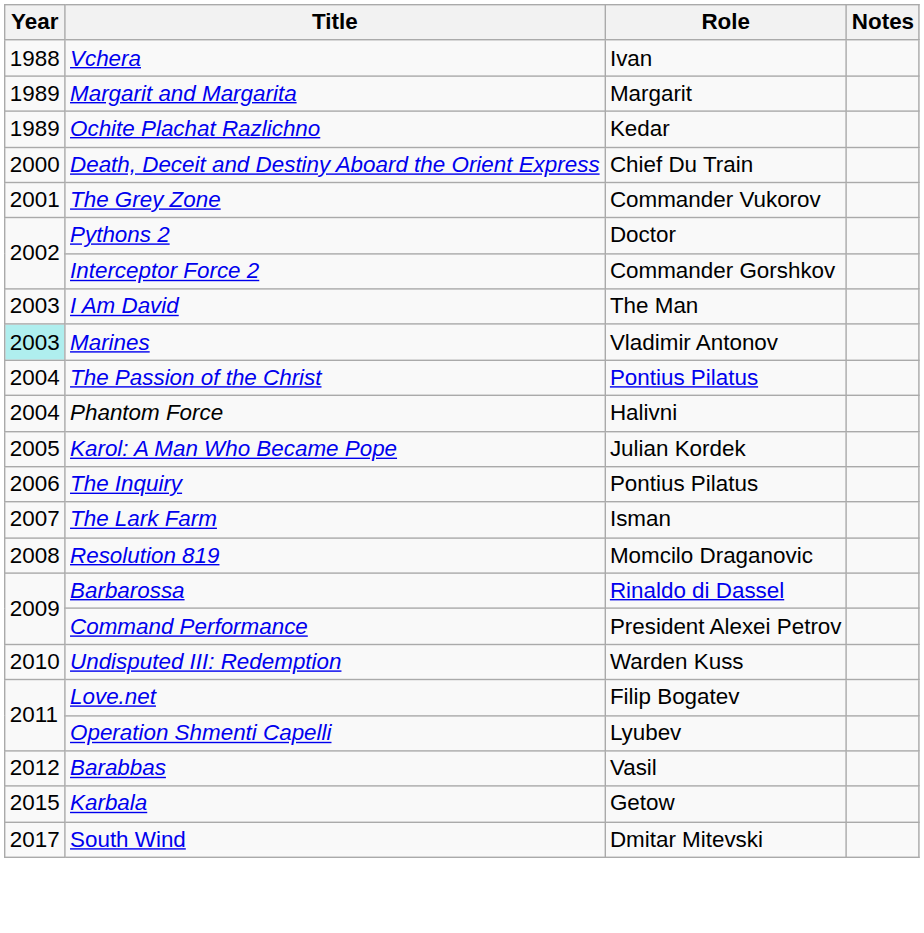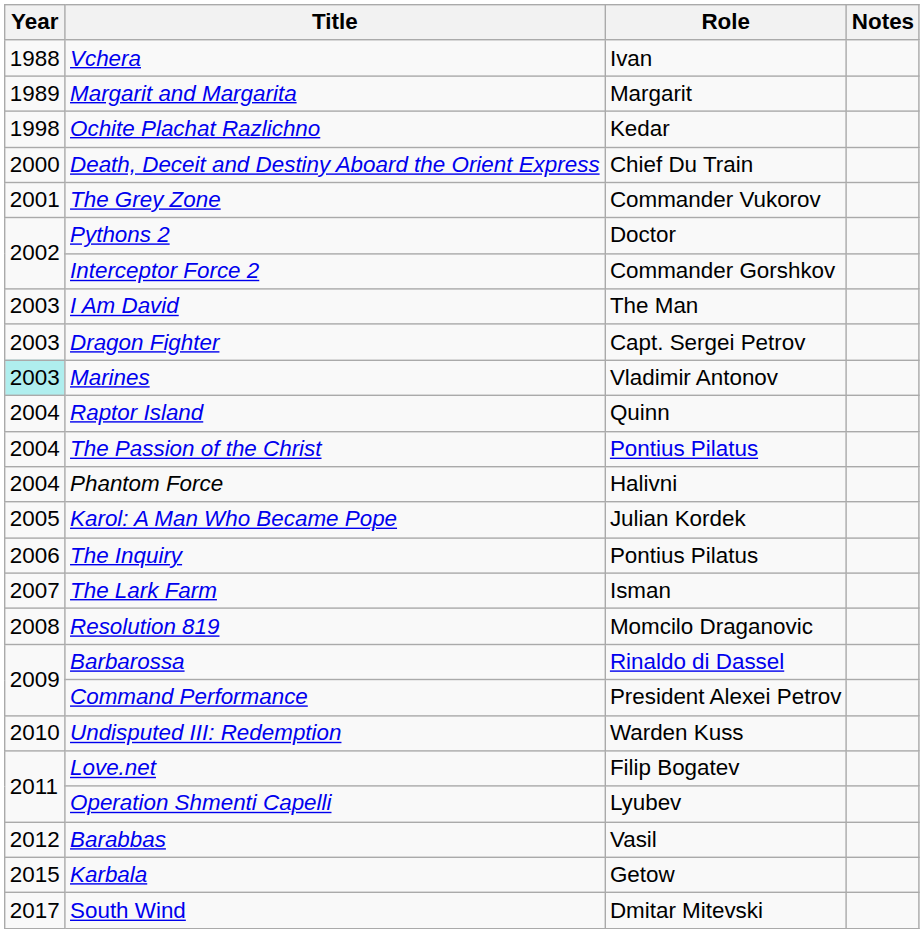Ochite Plachat Razlichno | Year: 1989 -> 1998
+ row: 2003 | Dragon Fighter | Capt. Sergei Petrov
+ row: 2004 | Raptor Island | Quinn
